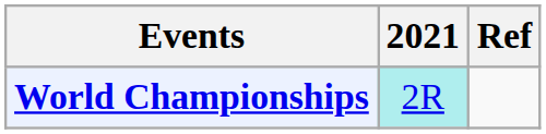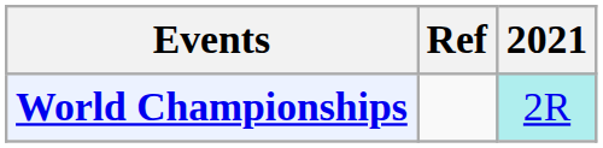columns swapped: 2021 <-> Ref
